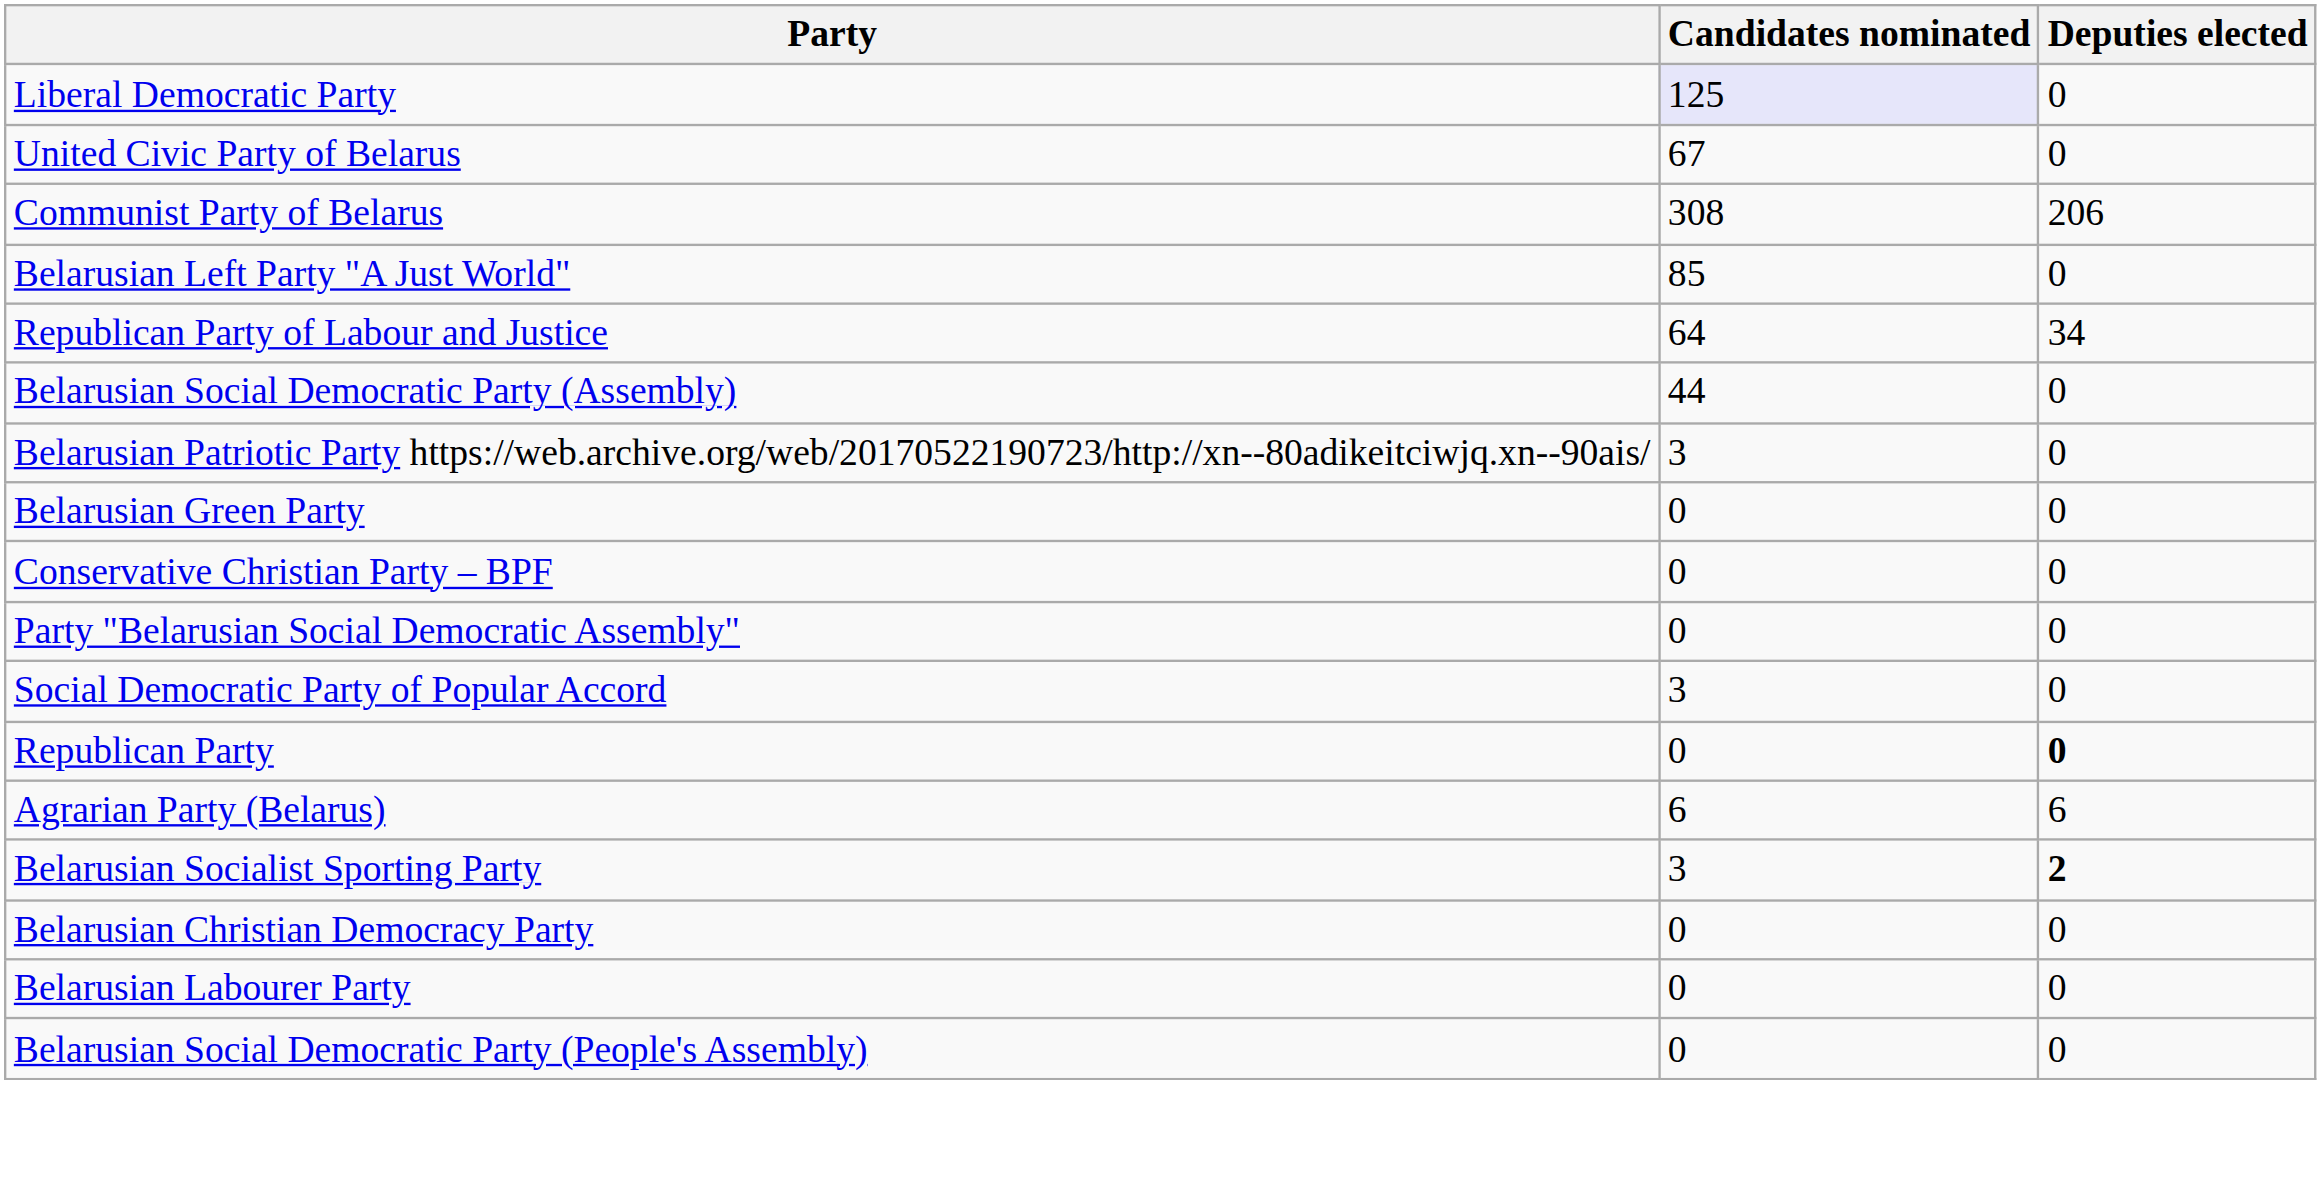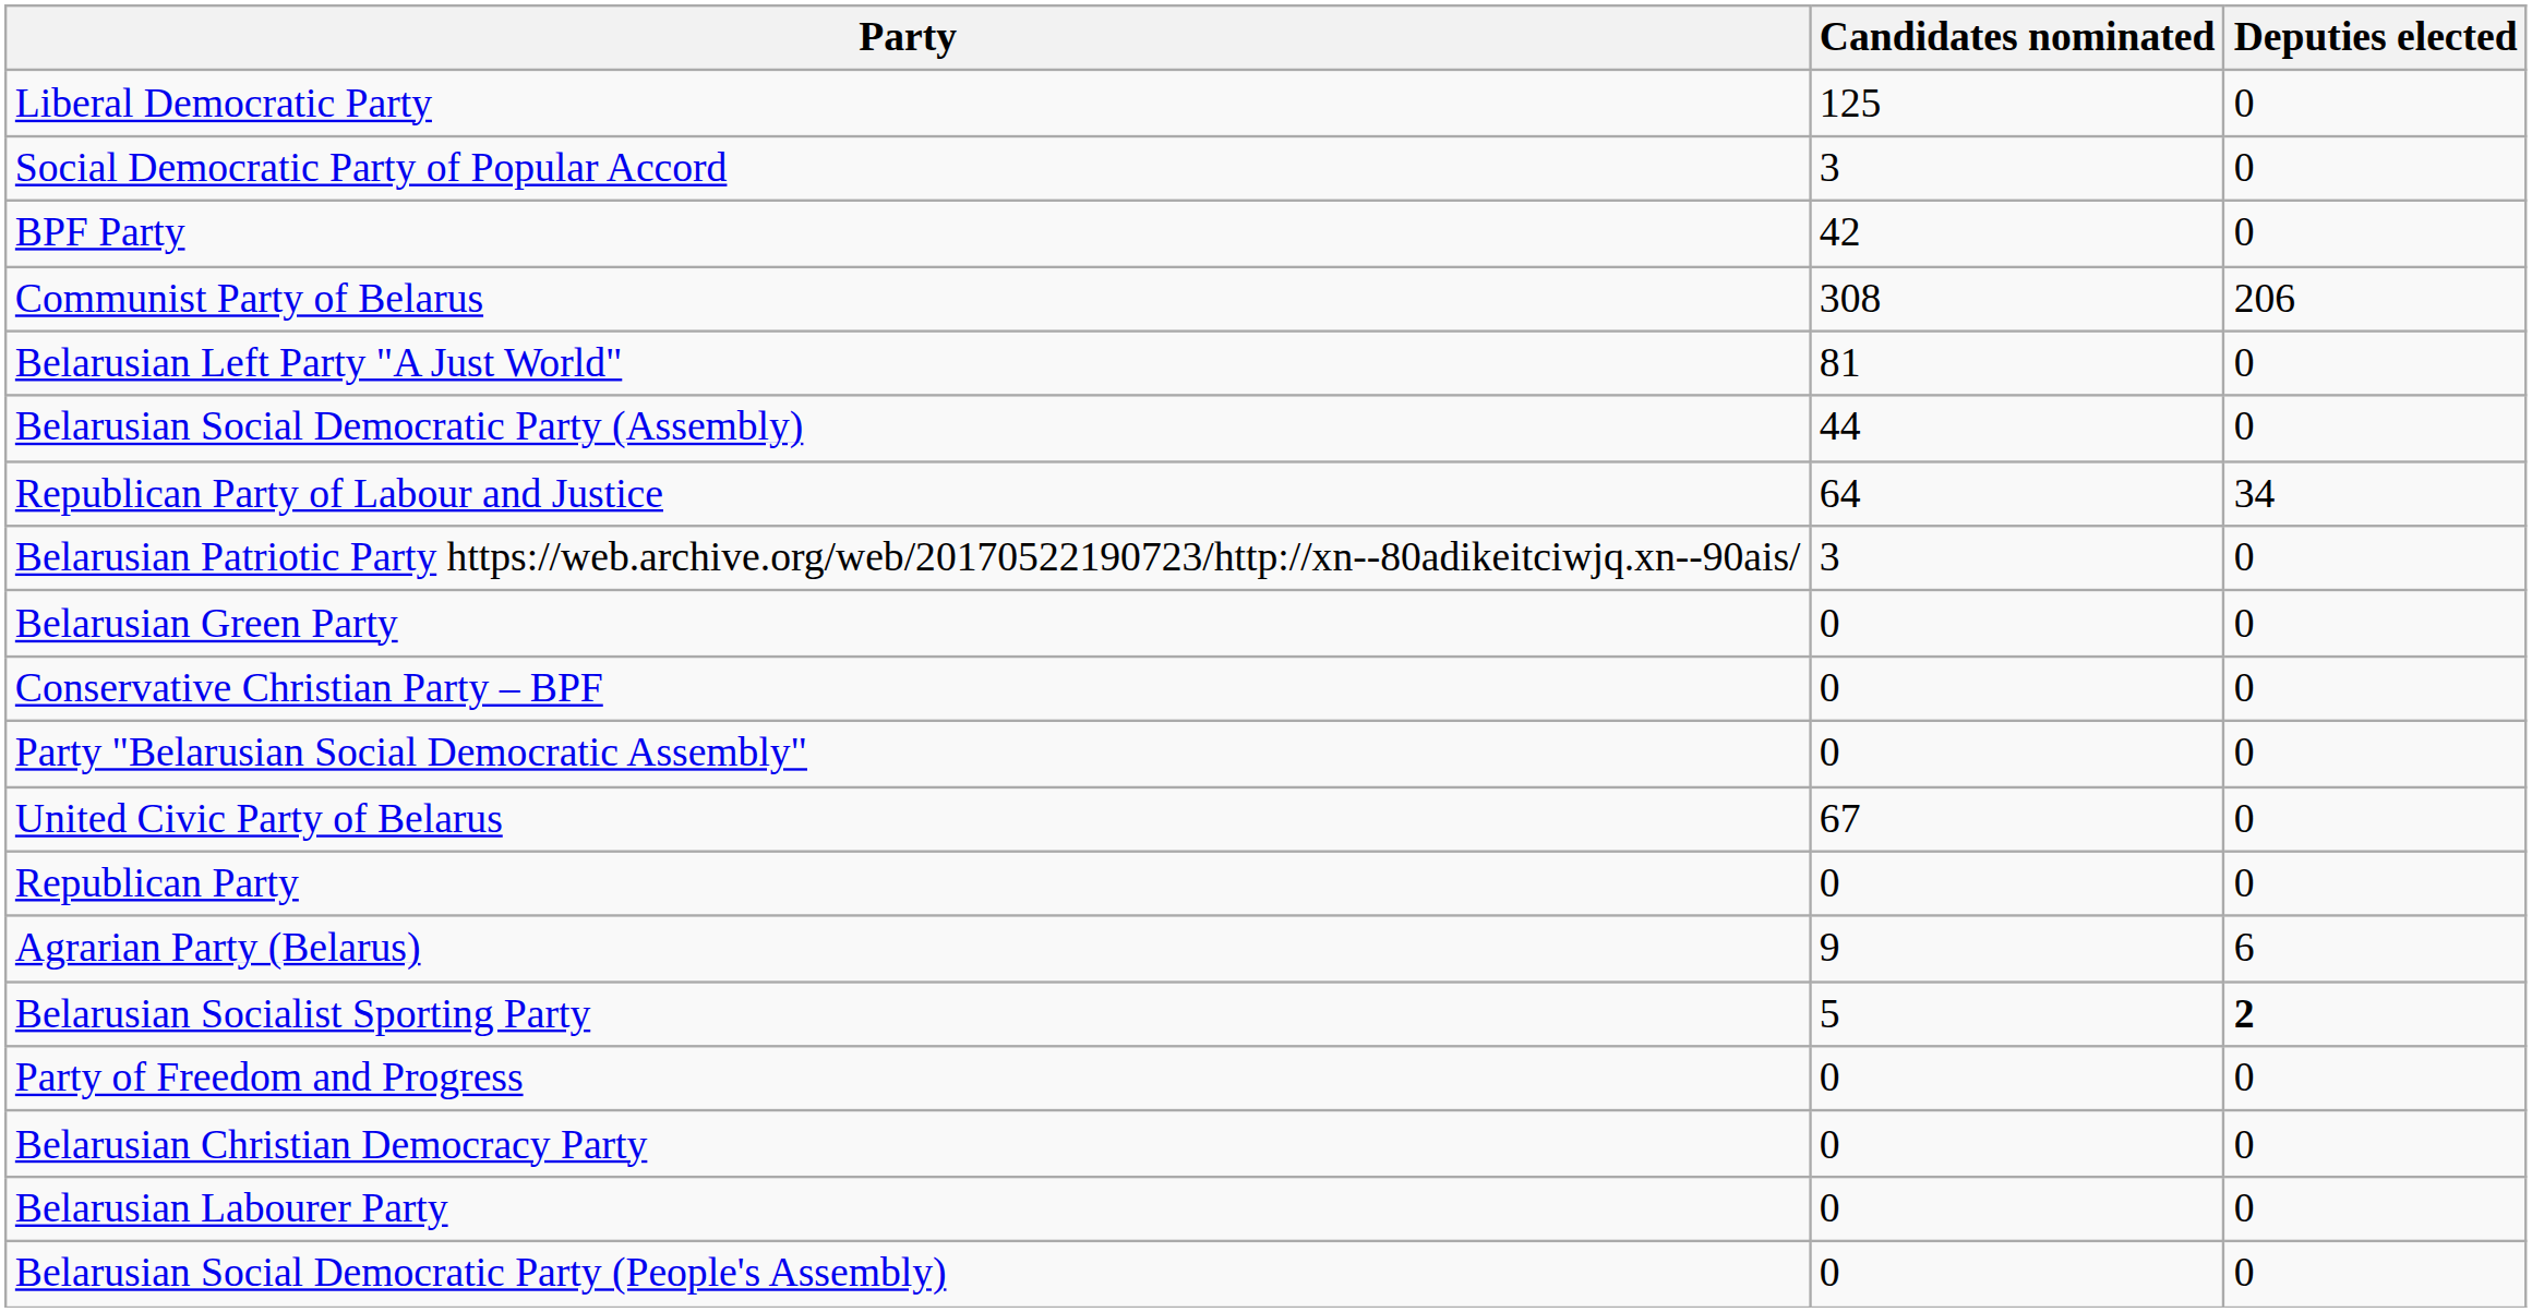Liberal Democratic Party | Candidates nominated: lavender background -> no background
rows swapped: United Civic Party of Belarus <-> Social Democratic Party of Popular Accord
+ row: BPF Party | 42 | 0
Belarusian Left Party "A Just World" | Candidates nominated: 85 -> 81
rows swapped: Belarusian Social Democratic Party (Assembly) <-> Republican Party of Labour and Justice
Republican Party | Deputies elected: bold -> normal
Agrarian Party (Belarus) | Candidates nominated: 6 -> 9
Belarusian Socialist Sporting Party | Candidates nominated: 3 -> 5
+ row: Party of Freedom and Progress | 0 | 0
